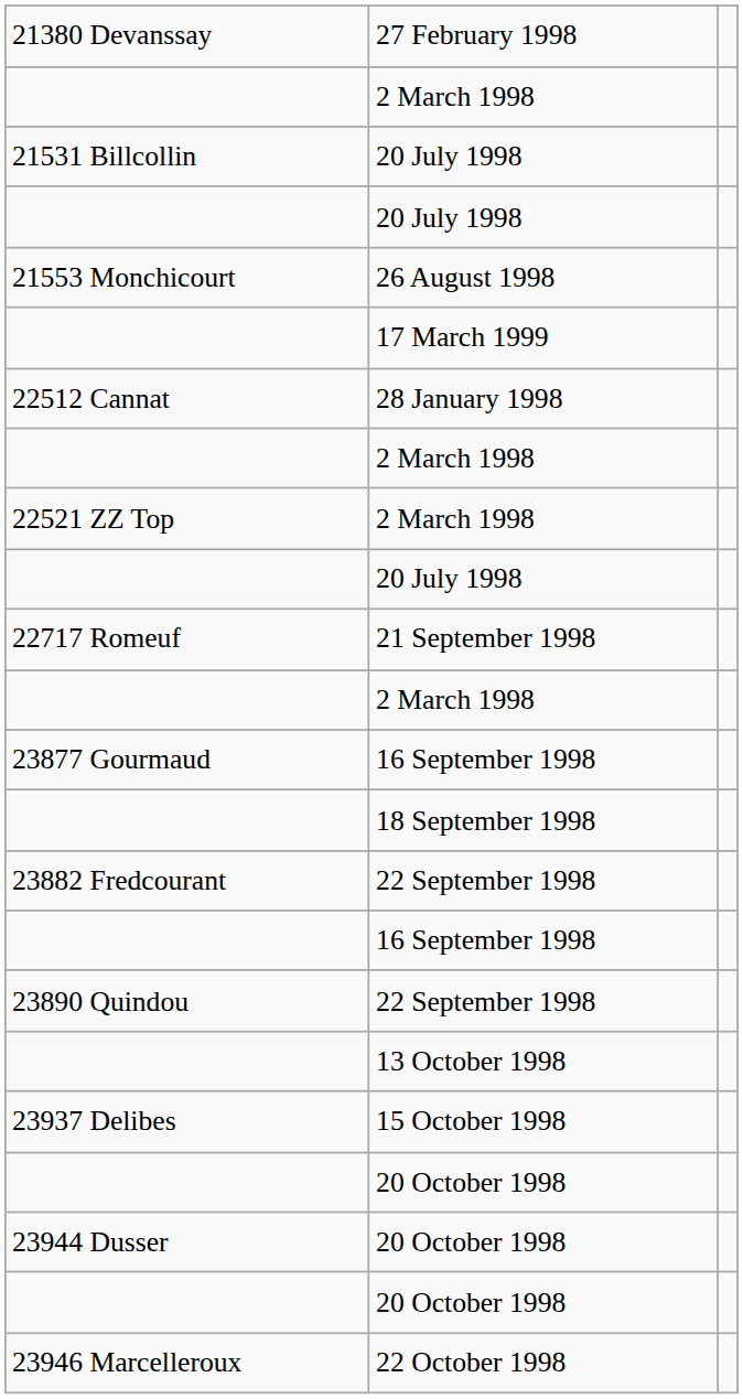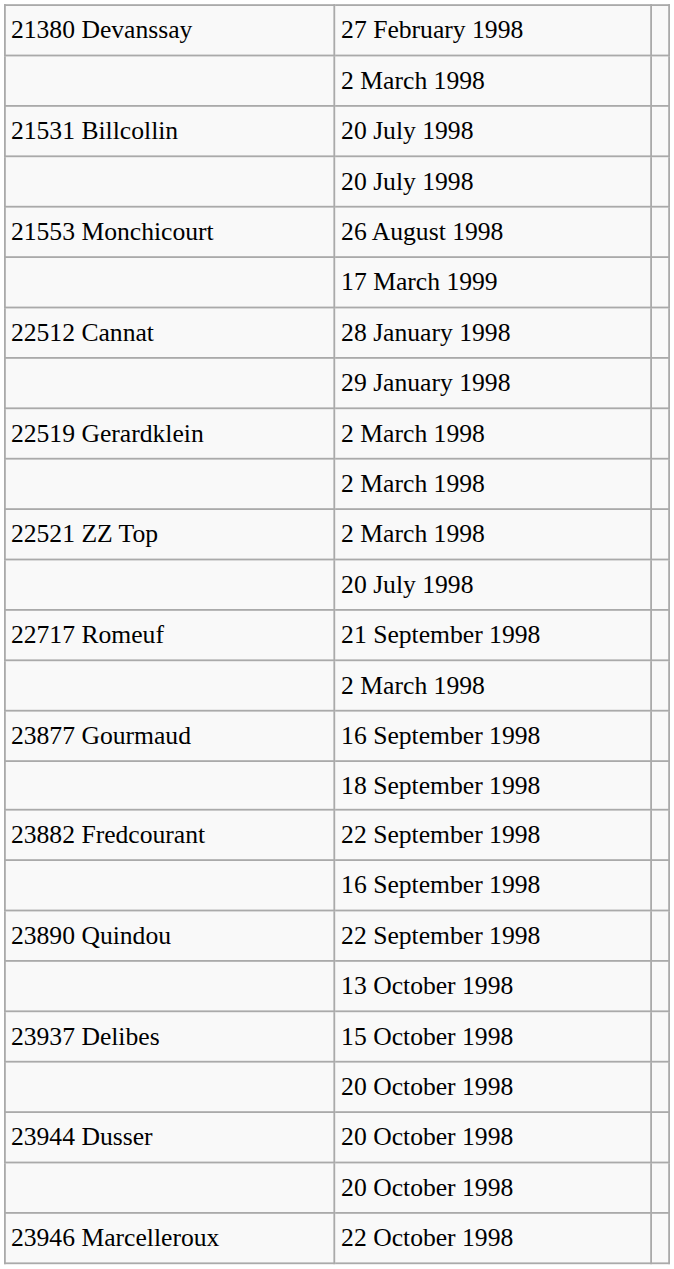+ row: 29 January 1998
+ row: 22519 Gerardklein | 2 March 1998
